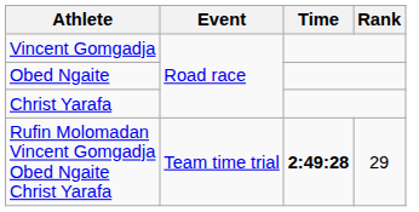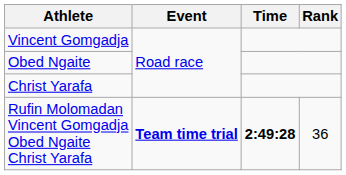Rufin Molomadan Vincent Gomgadja Obed Ngaite Christ Yarafa | Event: normal -> bold
Rufin Molomadan Vincent Gomgadja Obed Ngaite Christ Yarafa | Rank: 29 -> 36
